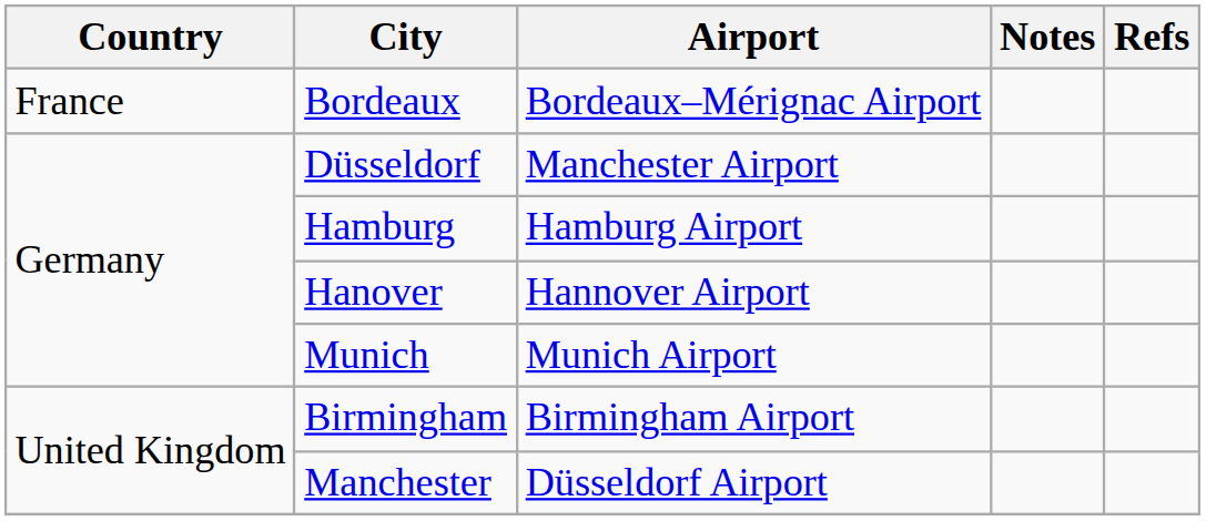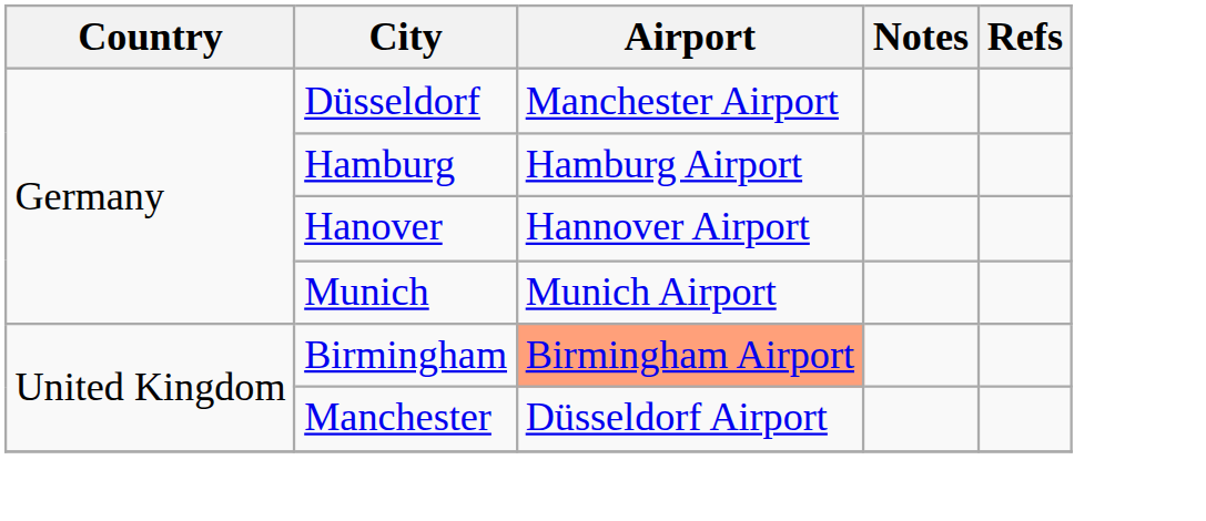- row: France | Bordeaux | Bordeaux–Mérignac Airport
Birmingham | Airport: no background -> lightsalmon background
